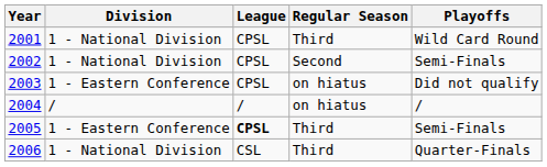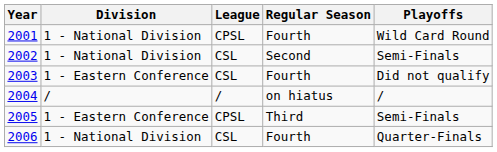2001 | Regular Season: Third -> Fourth
2002 | League: CPSL -> CSL
2003 | League: CPSL -> CSL
2003 | Regular Season: on hiatus -> Fourth
2005 | League: bold -> normal
2006 | Regular Season: Third -> Fourth
